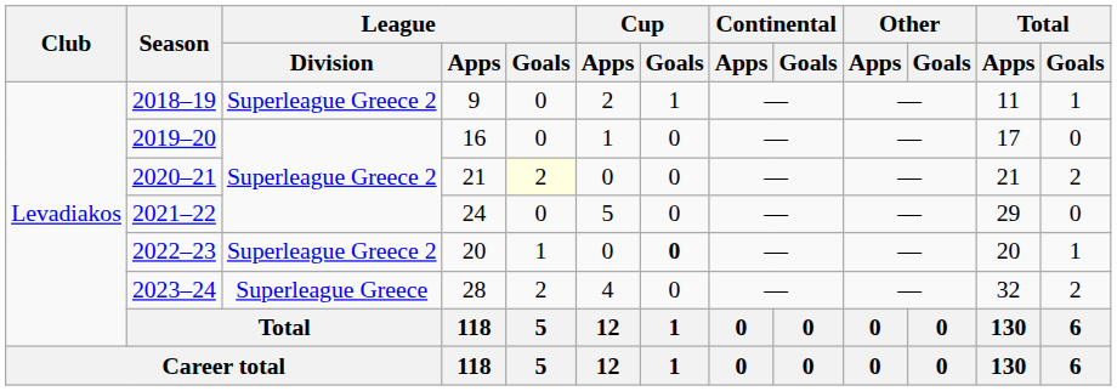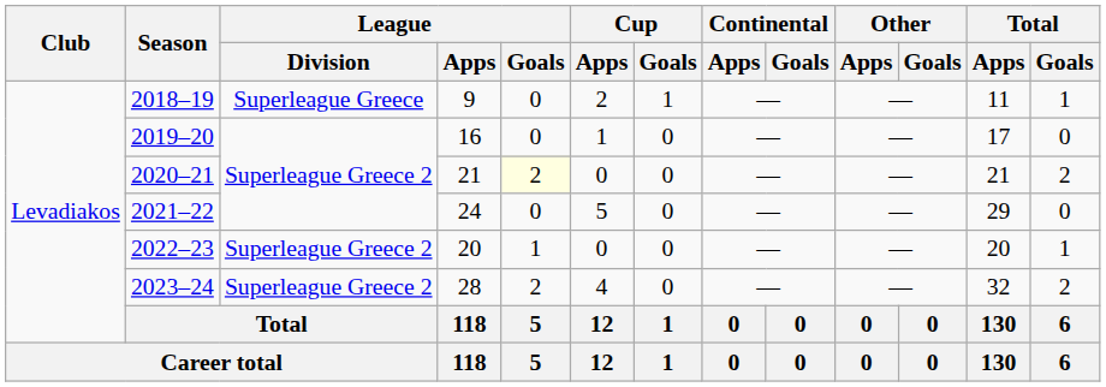2018–19 | League / Division: Superleague Greece 2 -> Superleague Greece
2022–23 | Cup / Goals: bold -> normal
2023–24 | League / Division: Superleague Greece -> Superleague Greece 2
